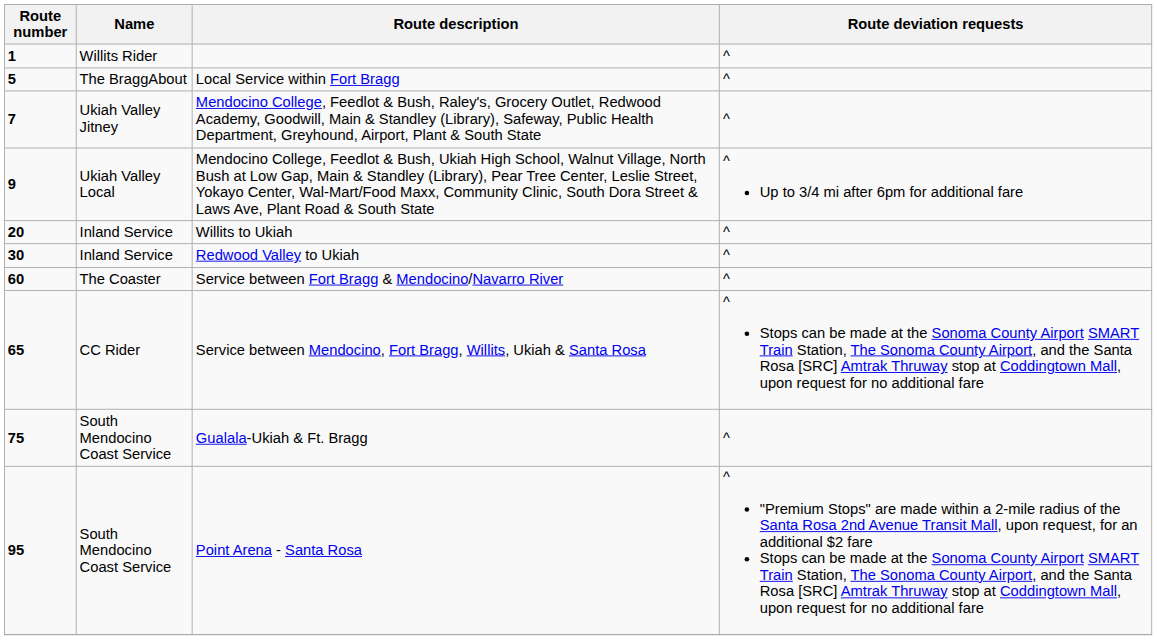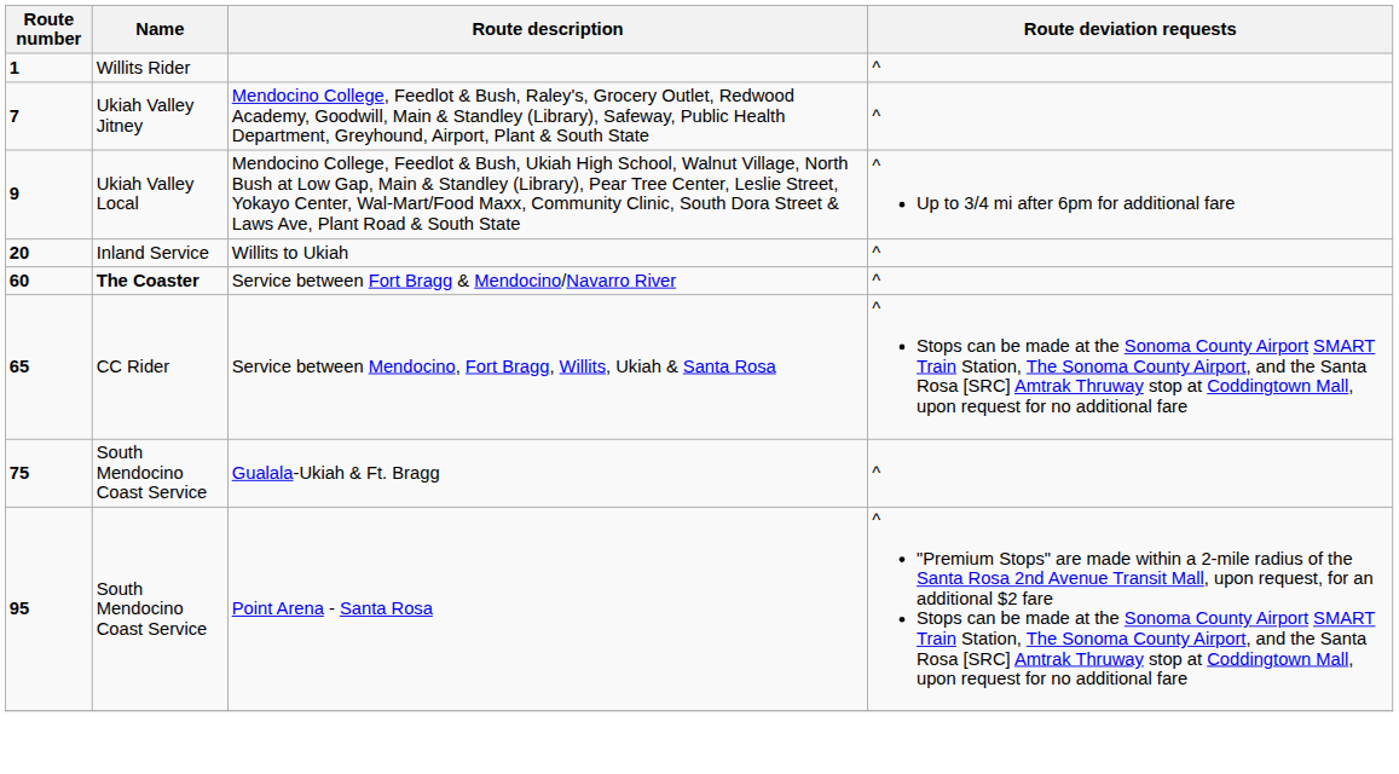- row: 5 | The BraggAbout | Local Service within Fort Bragg | ^
- row: 30 | Inland Service | Redwood Valley to Ukiah | ^
Service between Fort Bragg & Mendocino/Navarro River | Name: normal -> bold
